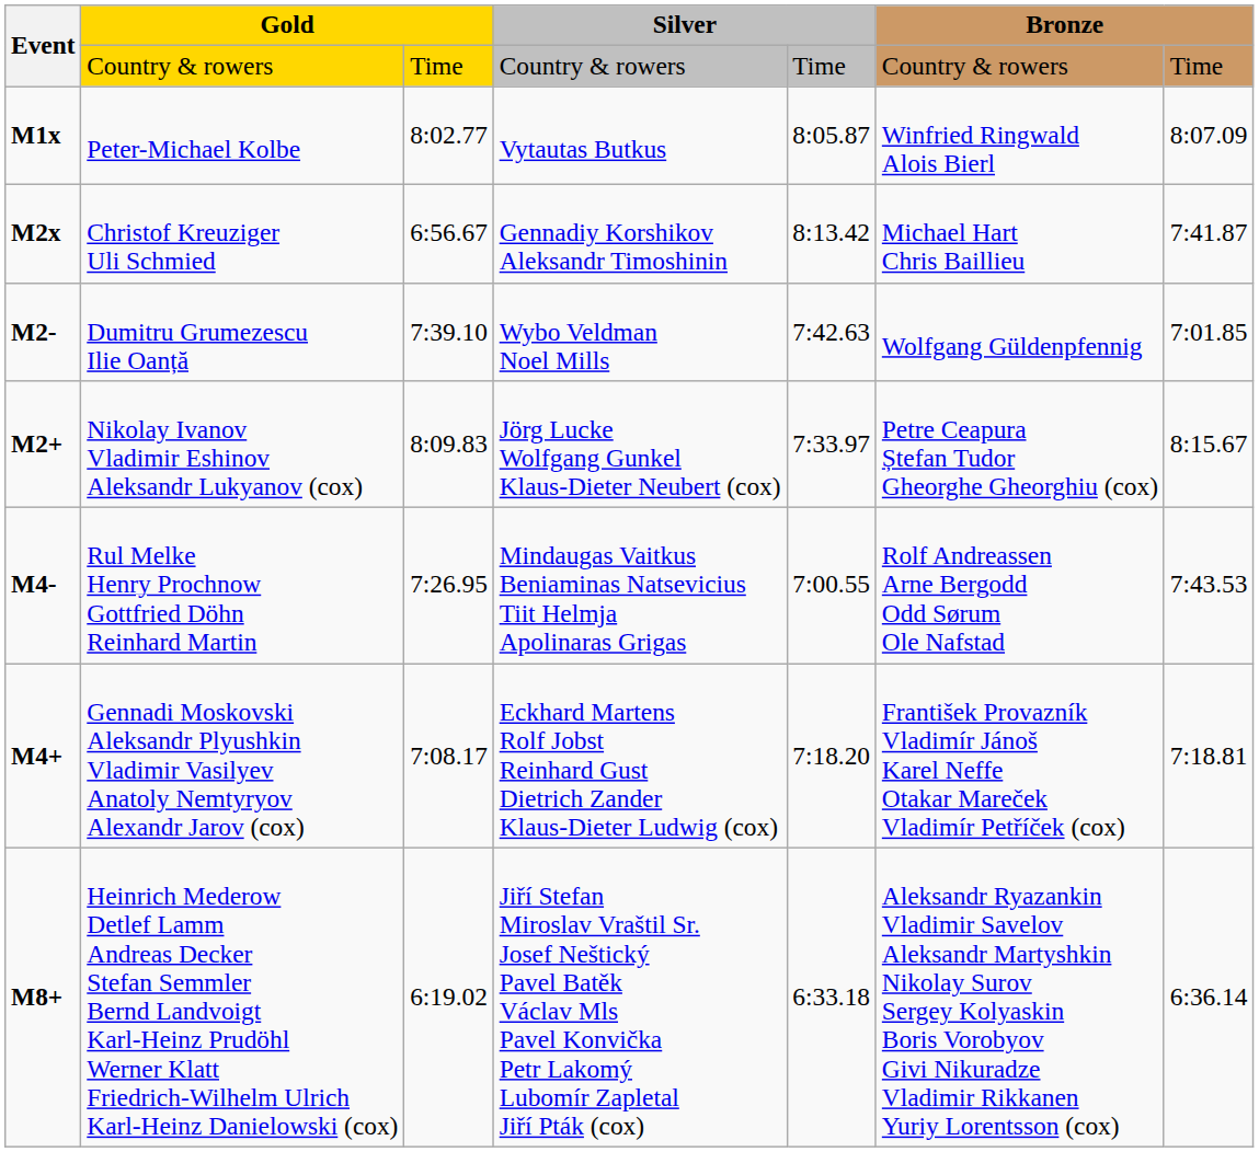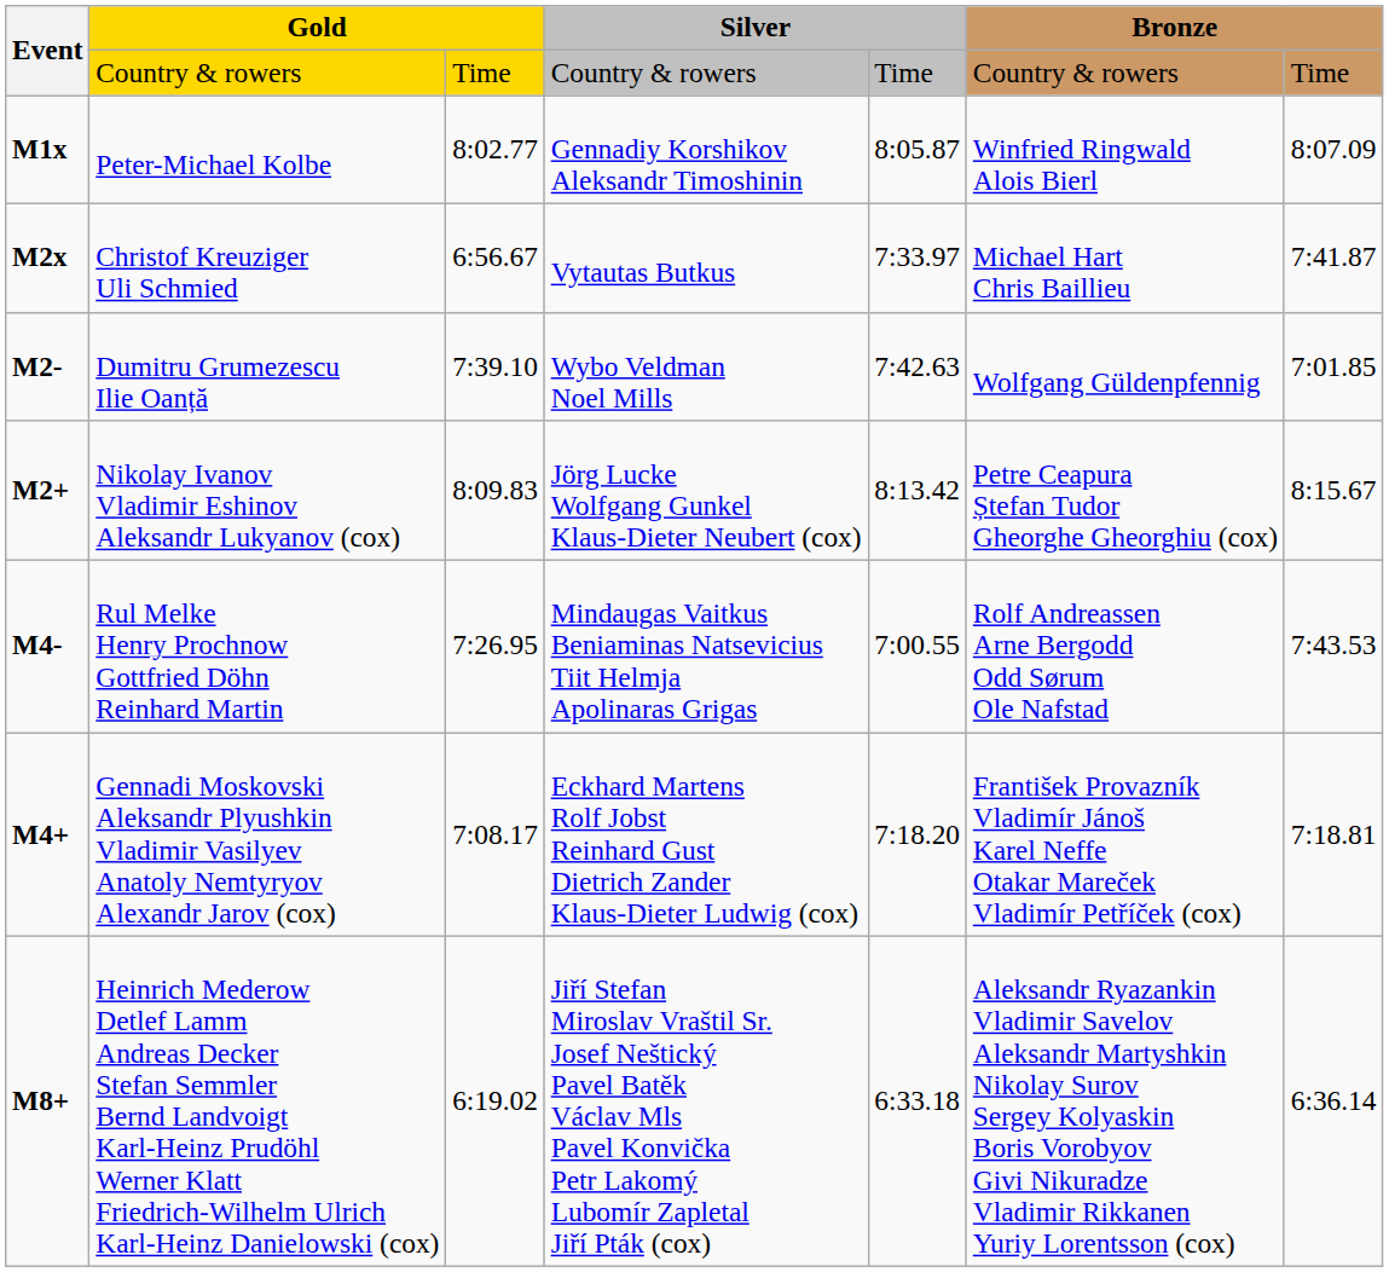Peter-Michael Kolbe | column 4: Vytautas Butkus -> Gennadiy Korshikov Aleksandr Timoshinin
Christof Kreuziger Uli Schmied | column 4: Gennadiy Korshikov Aleksandr Timoshinin -> Vytautas Butkus
Christof Kreuziger Uli Schmied | column 5: 8:13.42 -> 7:33.97
Nikolay Ivanov Vladimir Eshinov Aleksandr Lukyanov (cox) | column 5: 7:33.97 -> 8:13.42
